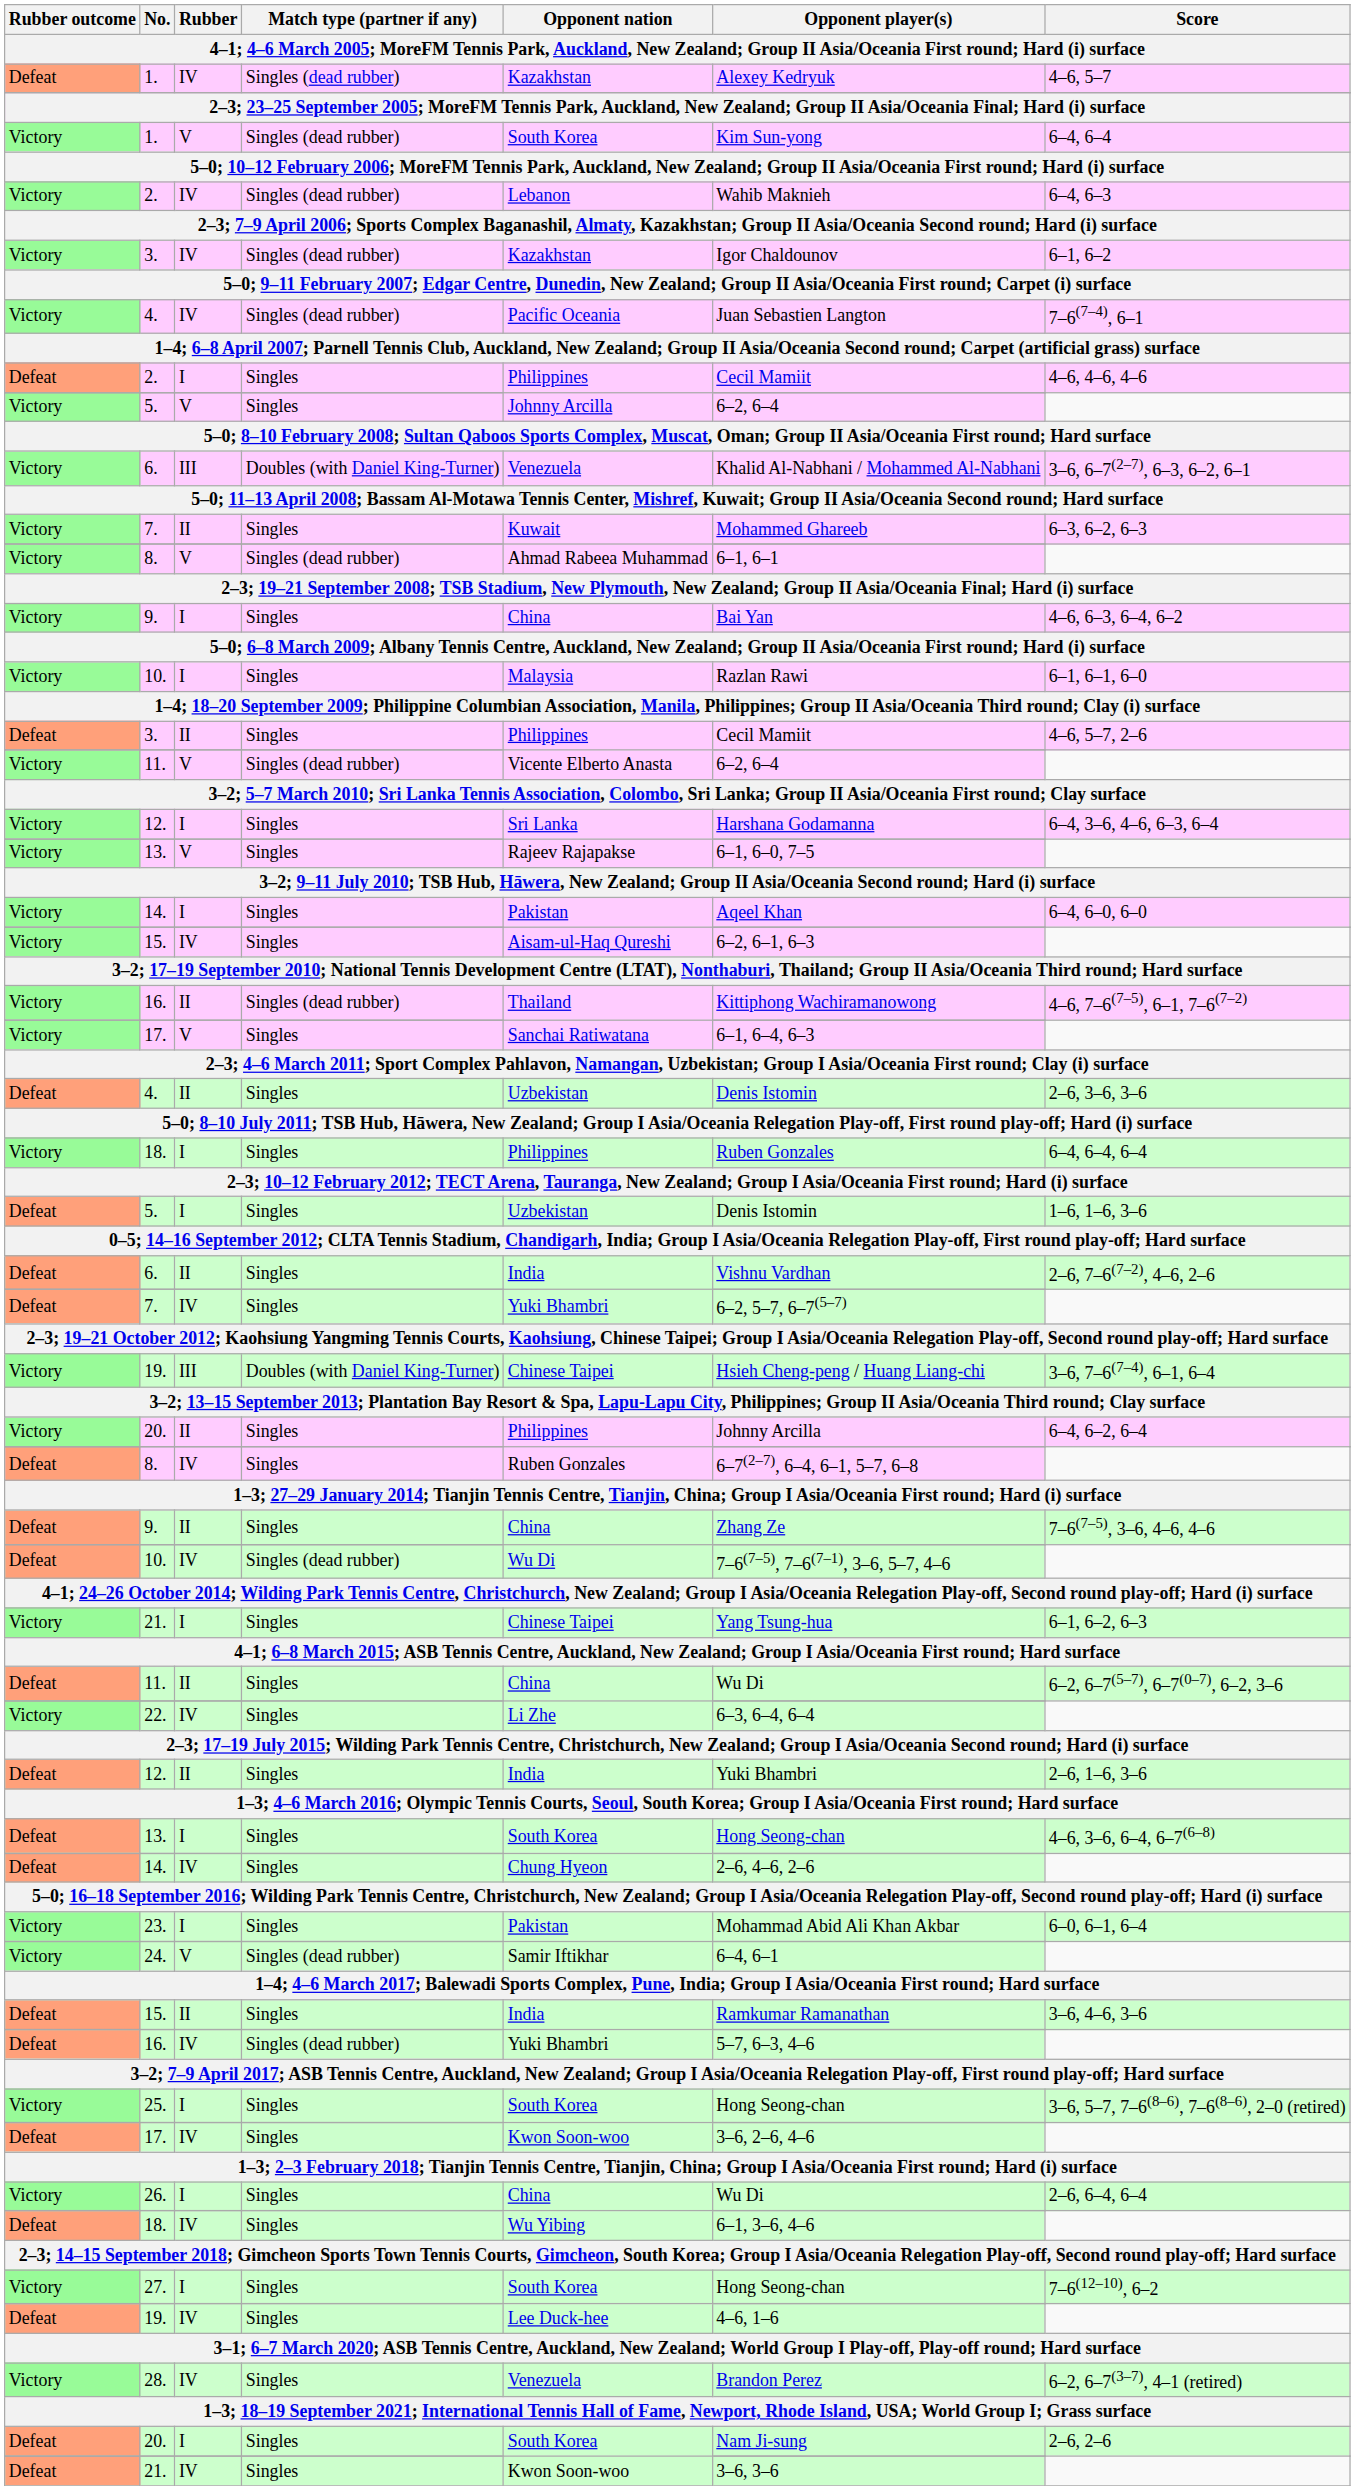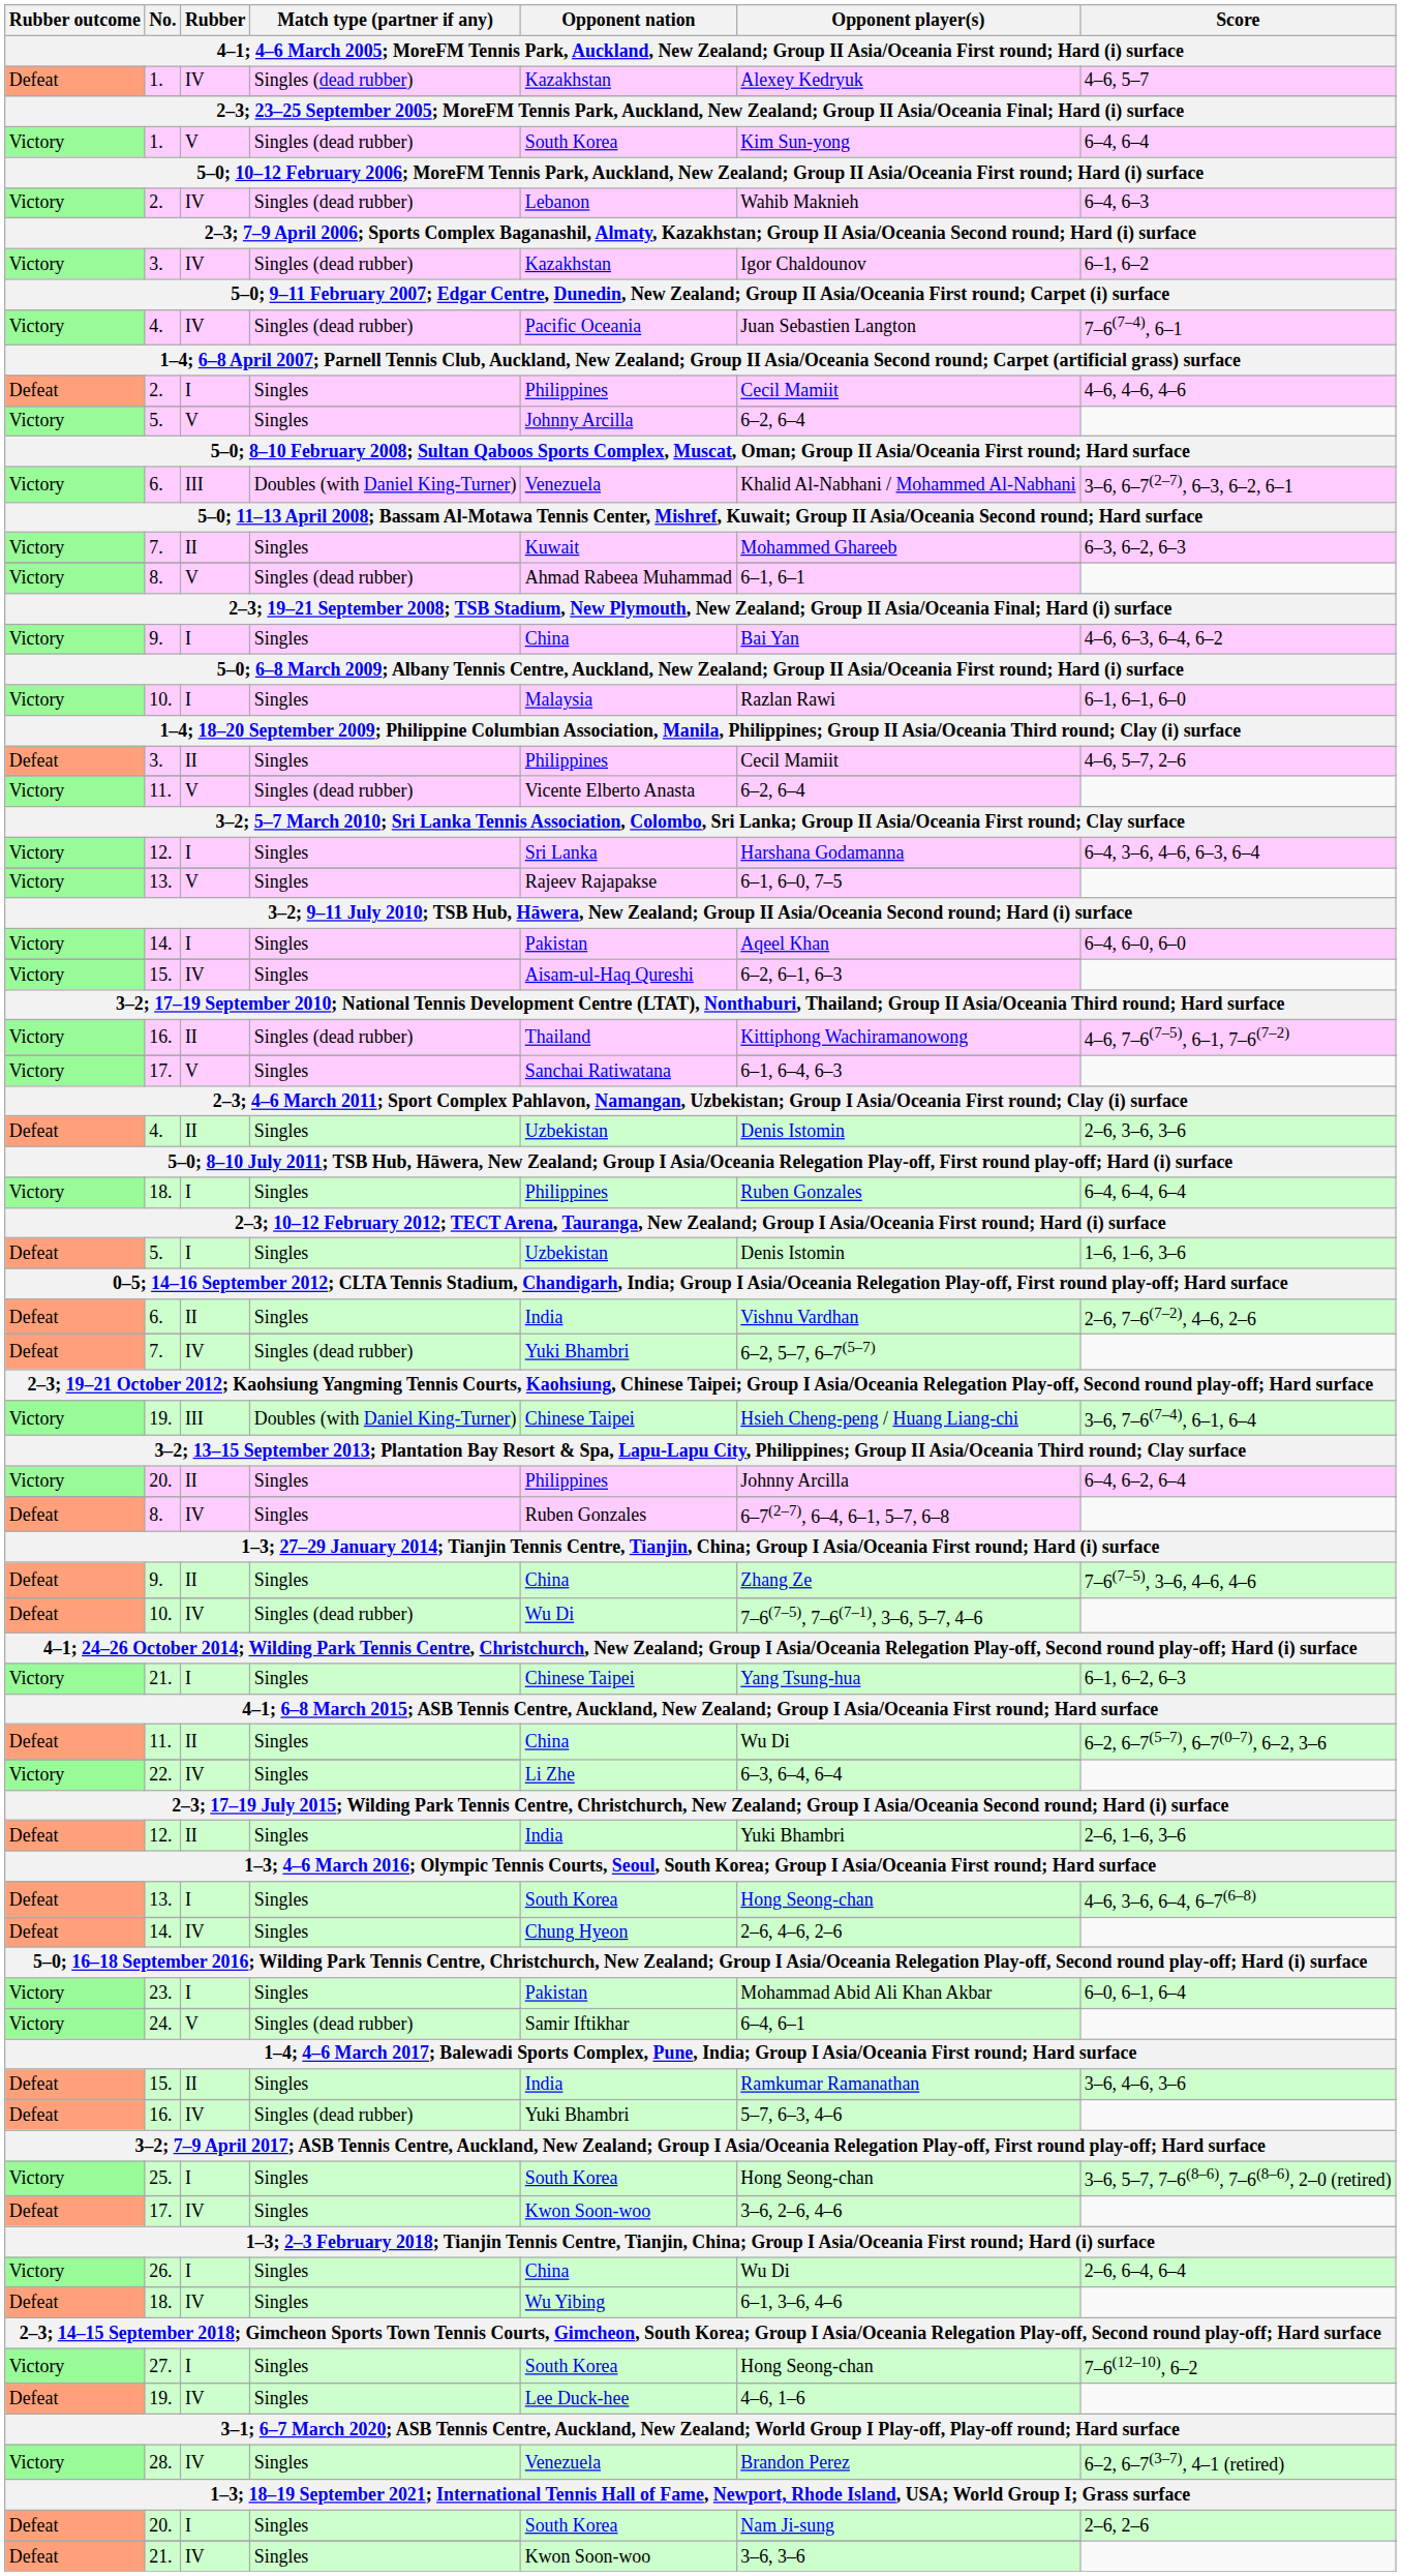7. / IV | Match type (partner if any): Singles -> Singles (dead rubber)
